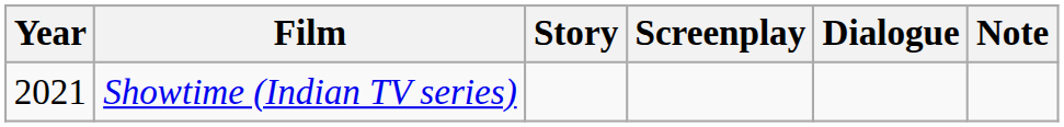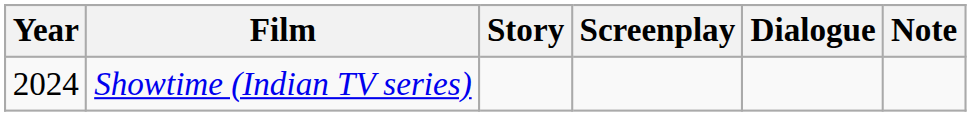Showtime (Indian TV series) | Year: 2021 -> 2024
